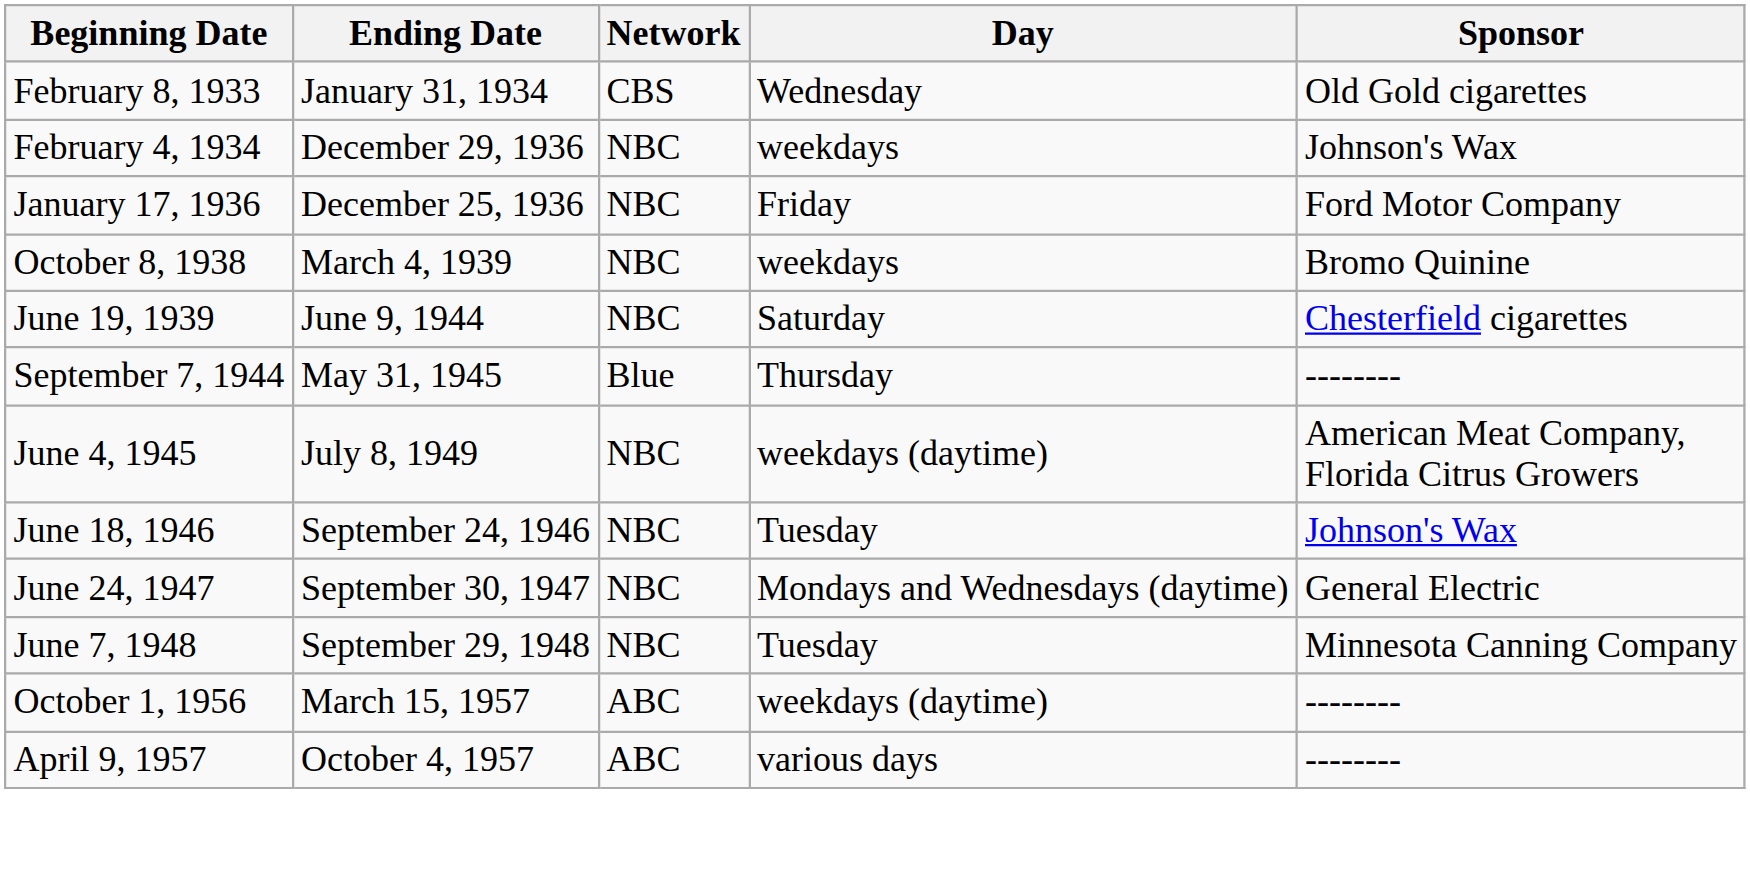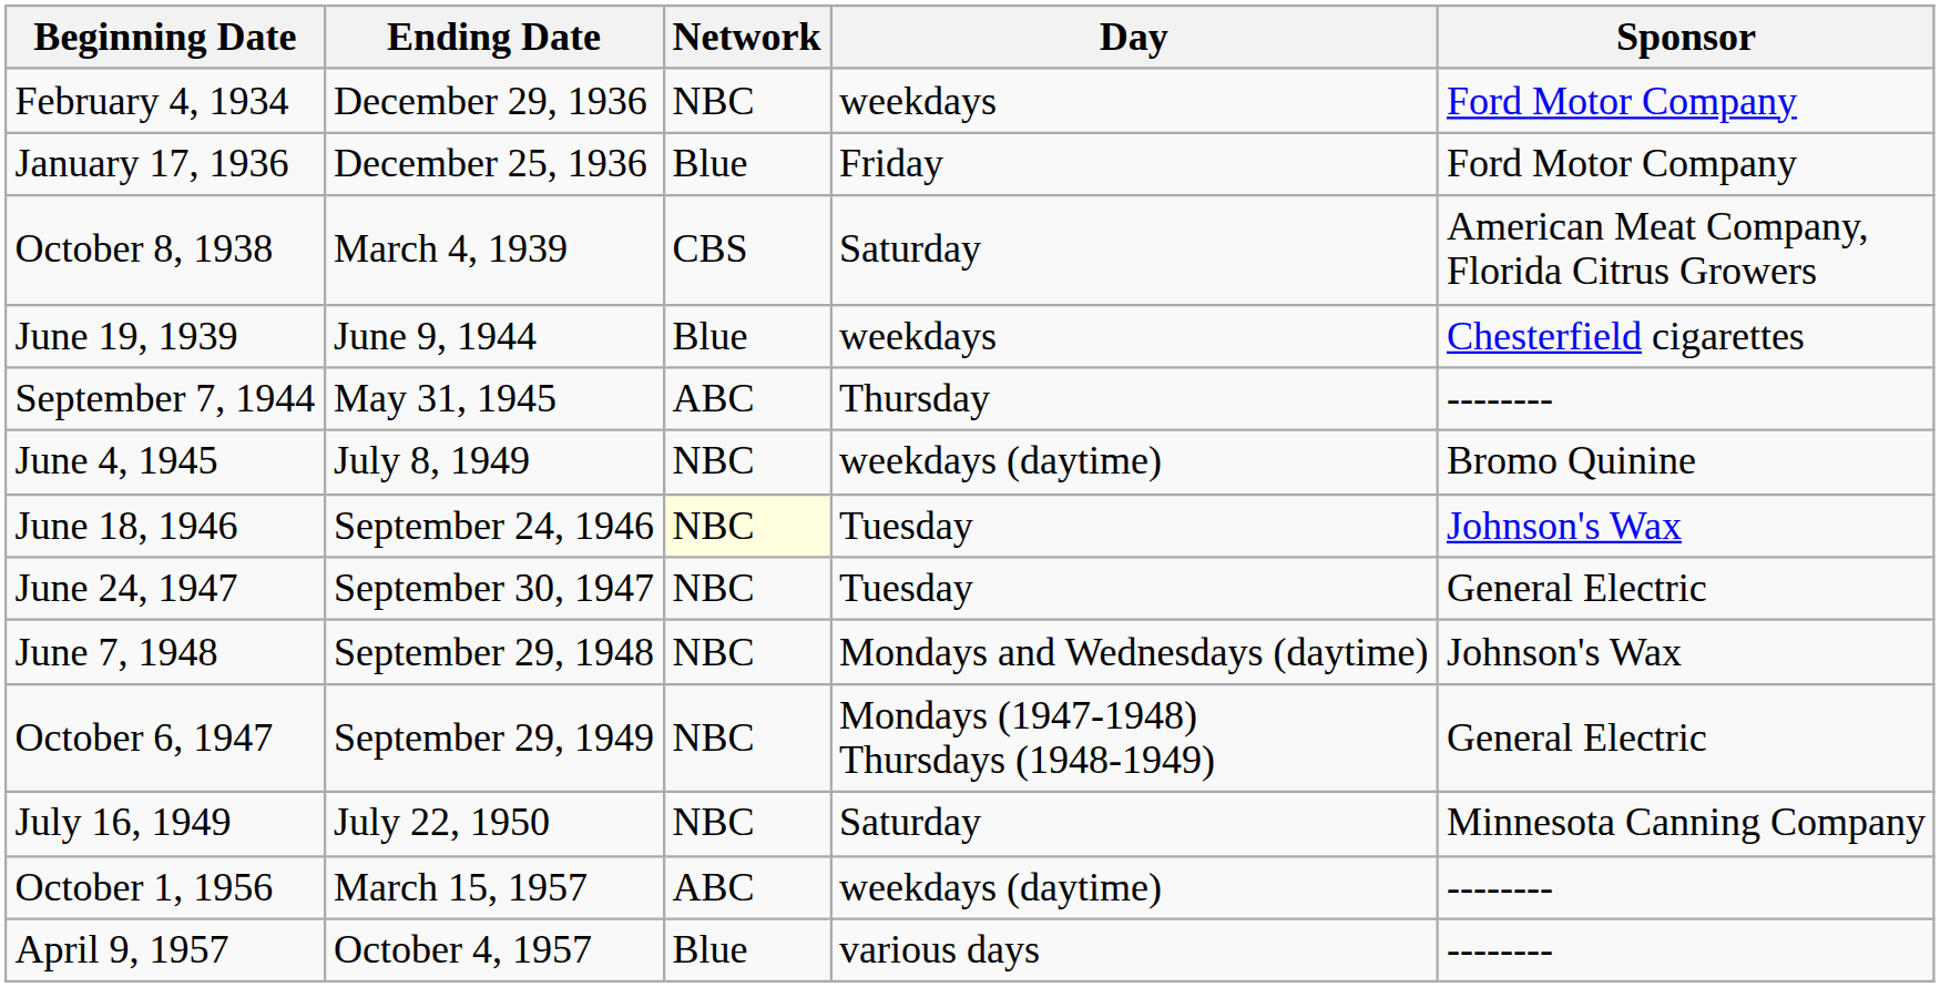- row: February 8, 1933 | January 31, 1934 | CBS | Wednesday | Old Gold cigarettes
February 4, 1934 | Sponsor: Johnson's Wax -> Ford Motor Company
January 17, 1936 | Network: NBC -> Blue
October 8, 1938 | Network: NBC -> CBS
October 8, 1938 | Day: weekdays -> Saturday
October 8, 1938 | Sponsor: Bromo Quinine -> American Meat Company, Florida Citrus Growers
June 19, 1939 | Network: NBC -> Blue
June 19, 1939 | Day: Saturday -> weekdays
September 7, 1944 | Network: Blue -> ABC
June 4, 1945 | Sponsor: American Meat Company, Florida Citrus Growers -> Bromo Quinine
June 18, 1946 | Network: no background -> lightyellow background
June 24, 1947 | Day: Mondays and Wednesdays (daytime) -> Tuesday
June 7, 1948 | Day: Tuesday -> Mondays and Wednesdays (daytime)
June 7, 1948 | Sponsor: Minnesota Canning Company -> Johnson's Wax
+ row: October 6, 1947 | September 29, 1949 | NBC | Mondays (1947-1948) Thursdays (1948-1949) | General Electric
+ row: July 16, 1949 | July 22, 1950 | NBC | Saturday | Minnesota Canning Company
April 9, 1957 | Network: ABC -> Blue
